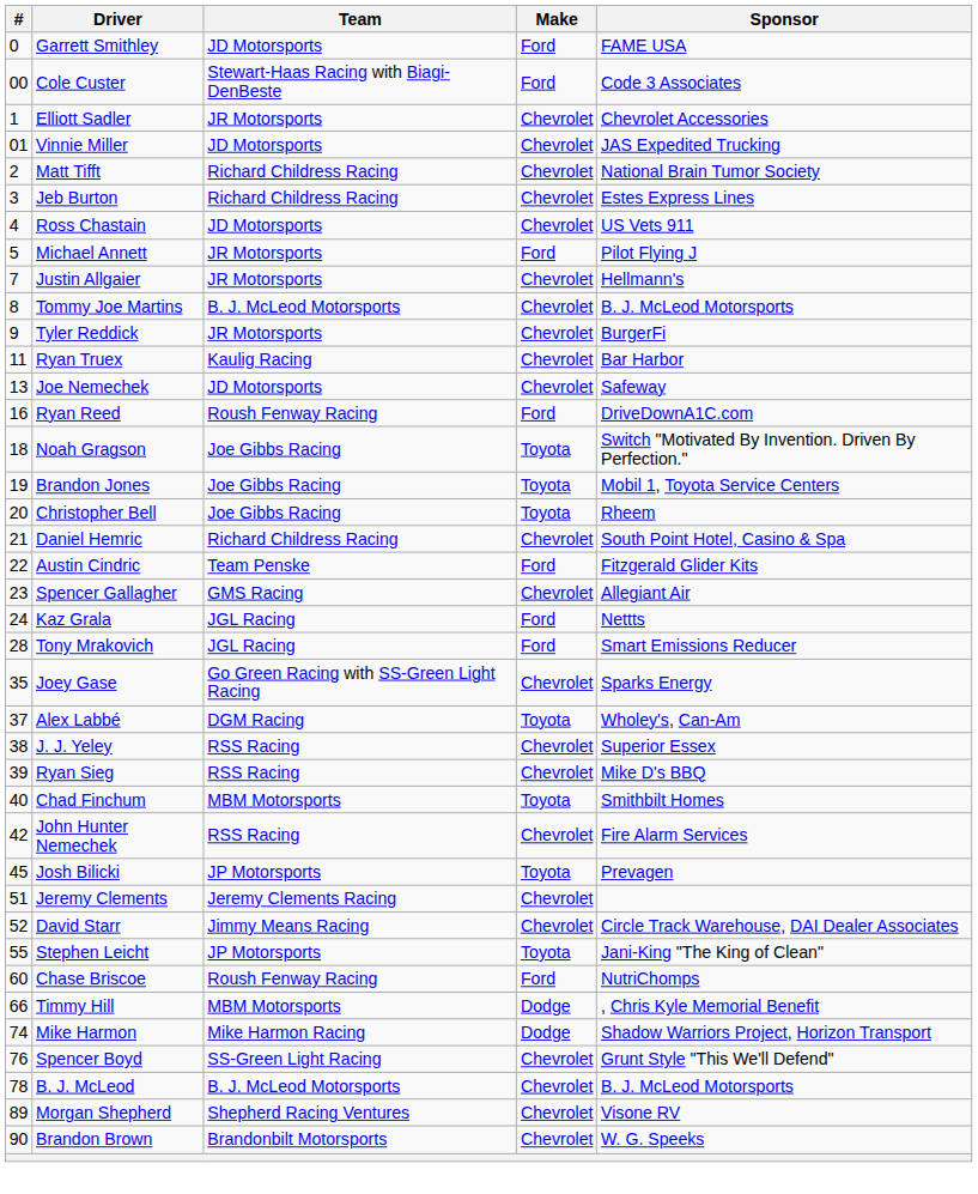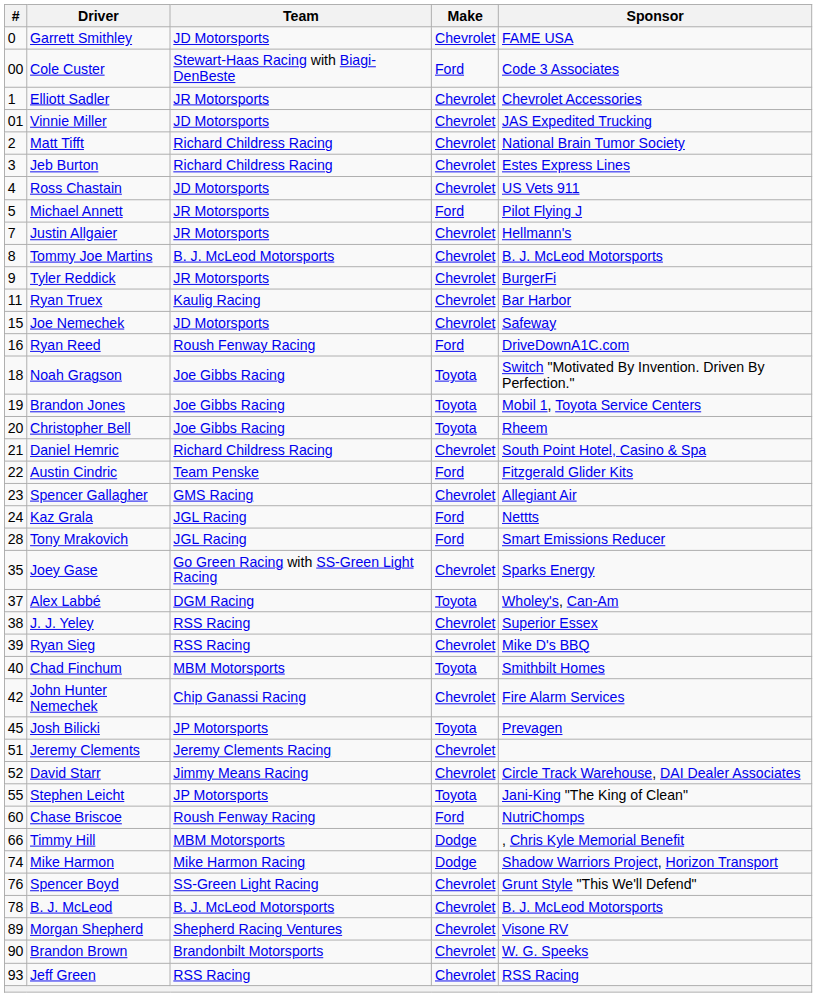Garrett Smithley | Make: Ford -> Chevrolet
Joe Nemechek | #: 13 -> 15
John Hunter Nemechek | Team: RSS Racing -> Chip Ganassi Racing
+ row: 93 | Jeff Green | RSS Racing | Chevrolet | RSS Racing
